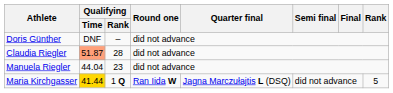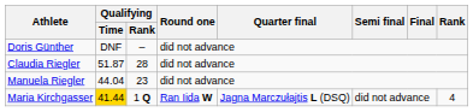Claudia Riegler | Qualifying / Time: lightsalmon background -> no background
Maria Kirchgasser | Rank: 5 -> 4
